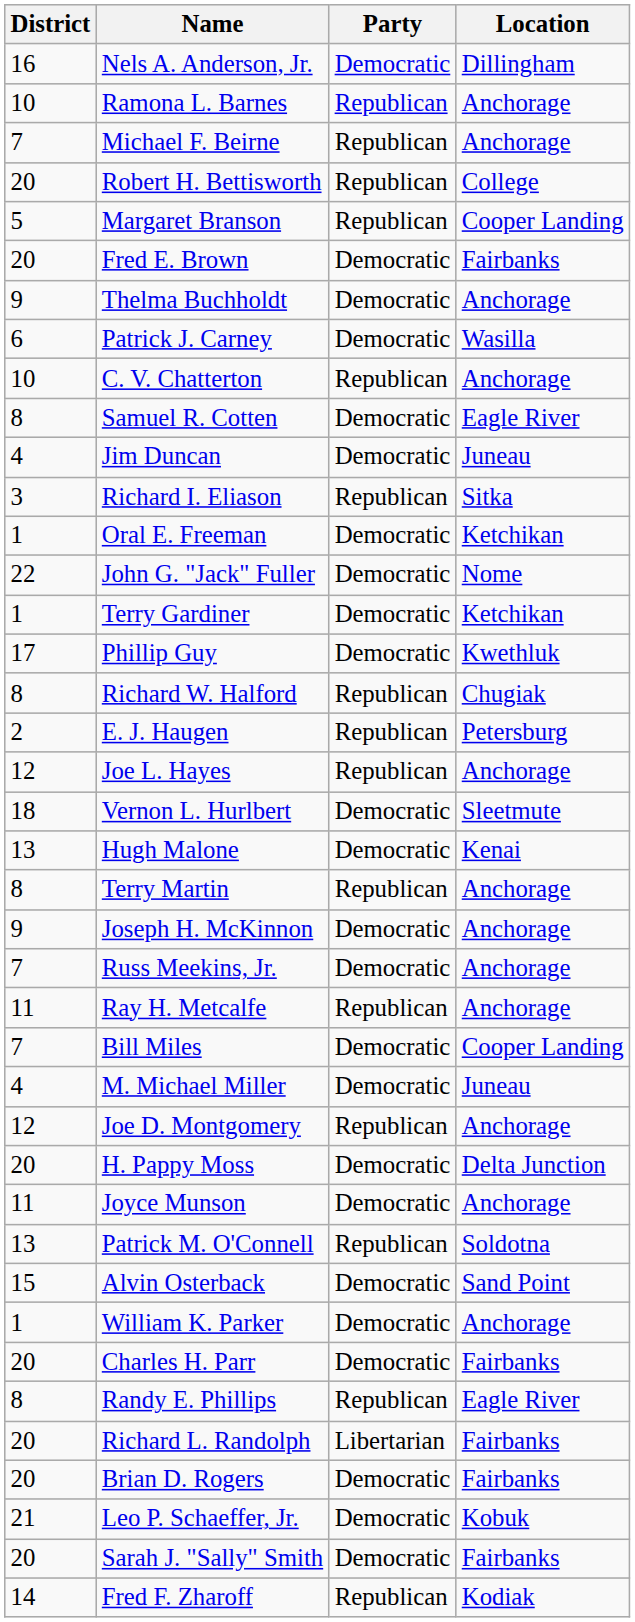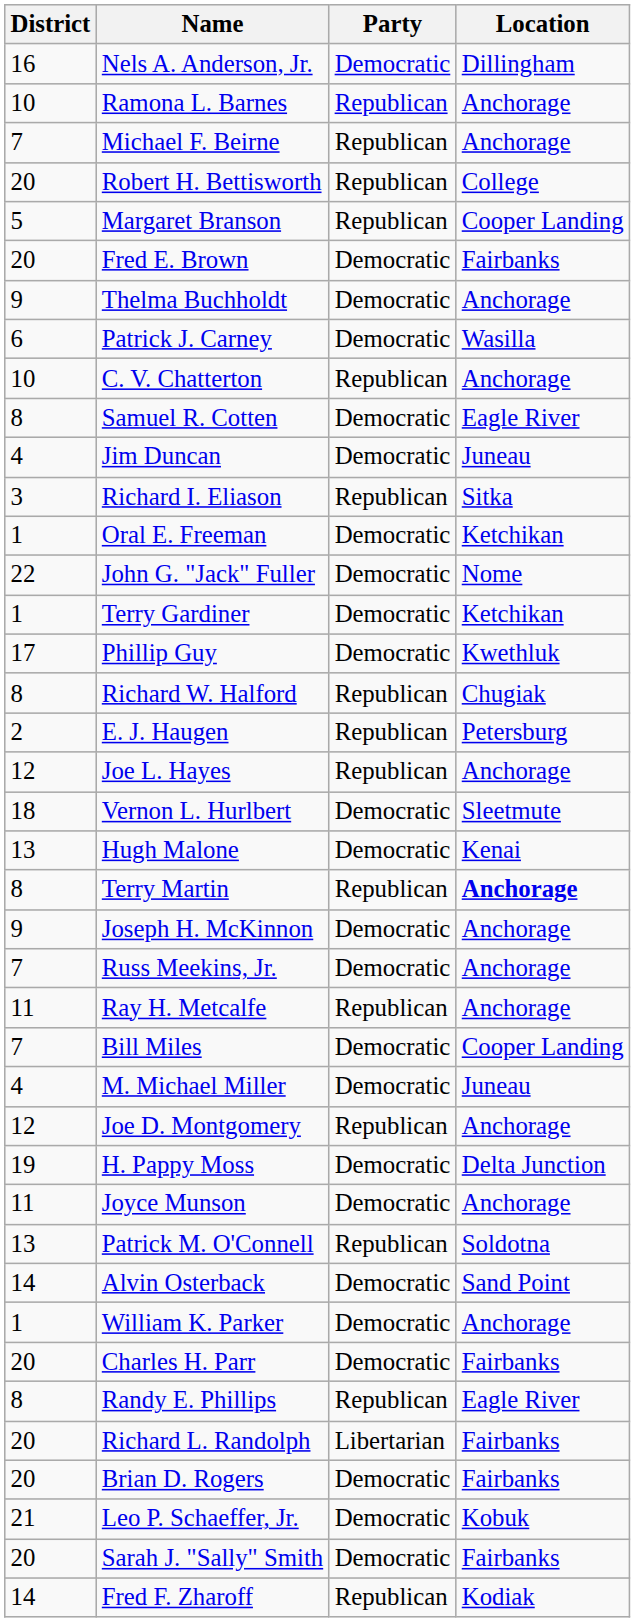Terry Martin | Location: normal -> bold
H. Pappy Moss | District: 20 -> 19
Alvin Osterback | District: 15 -> 14
